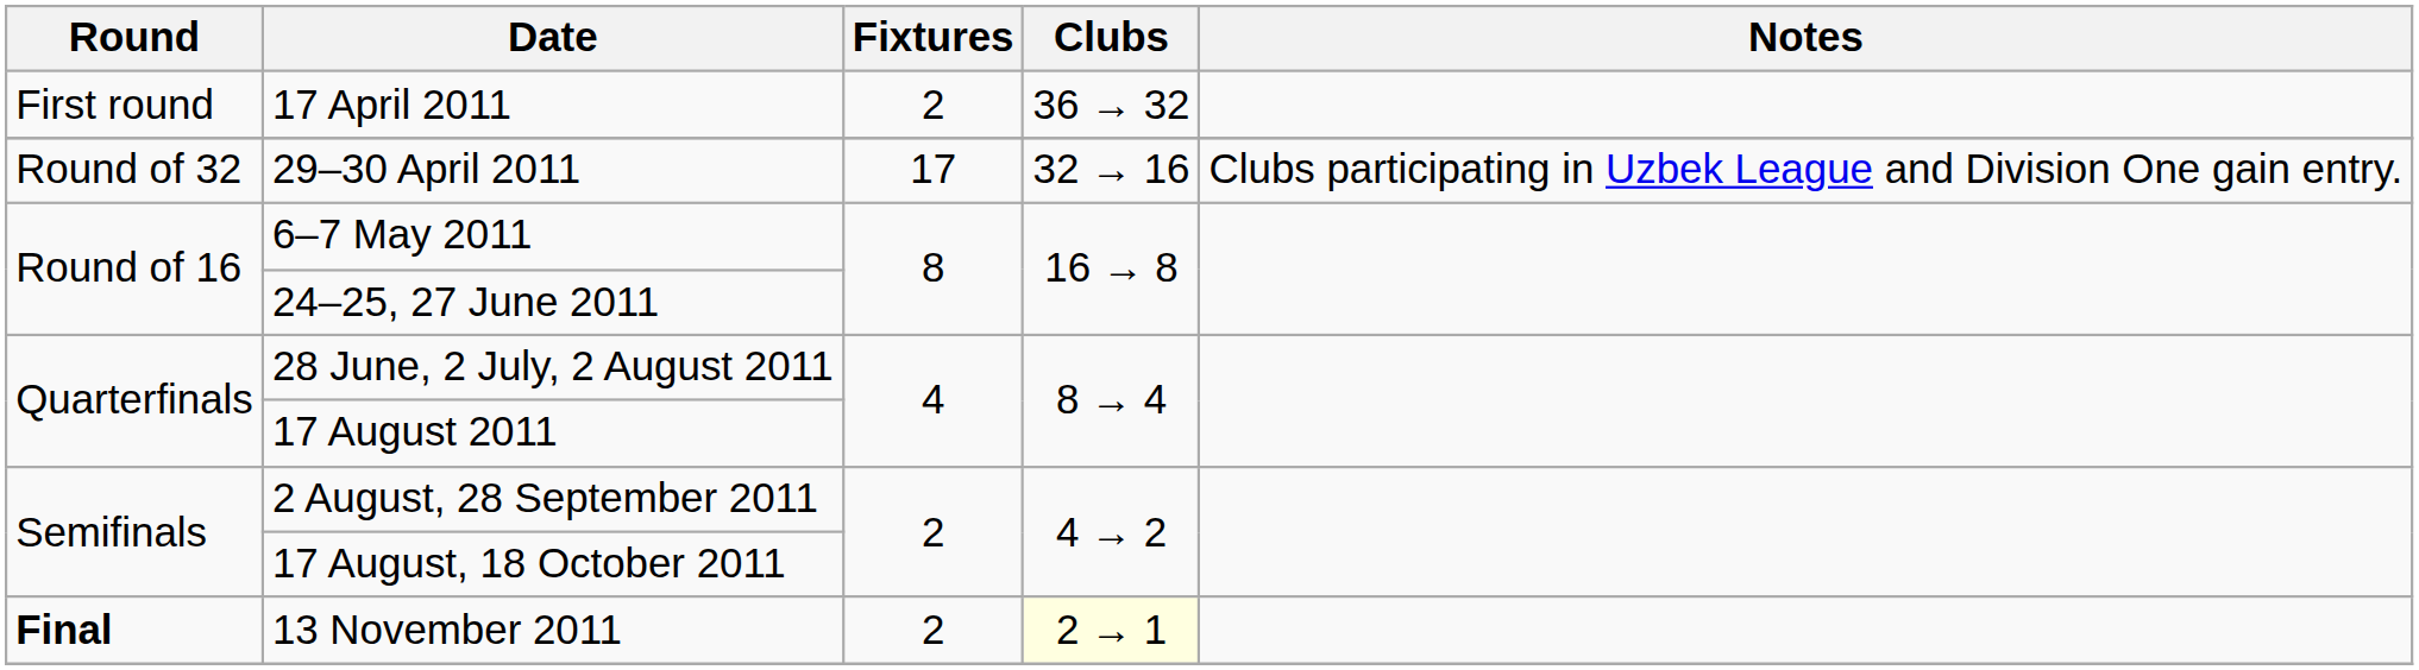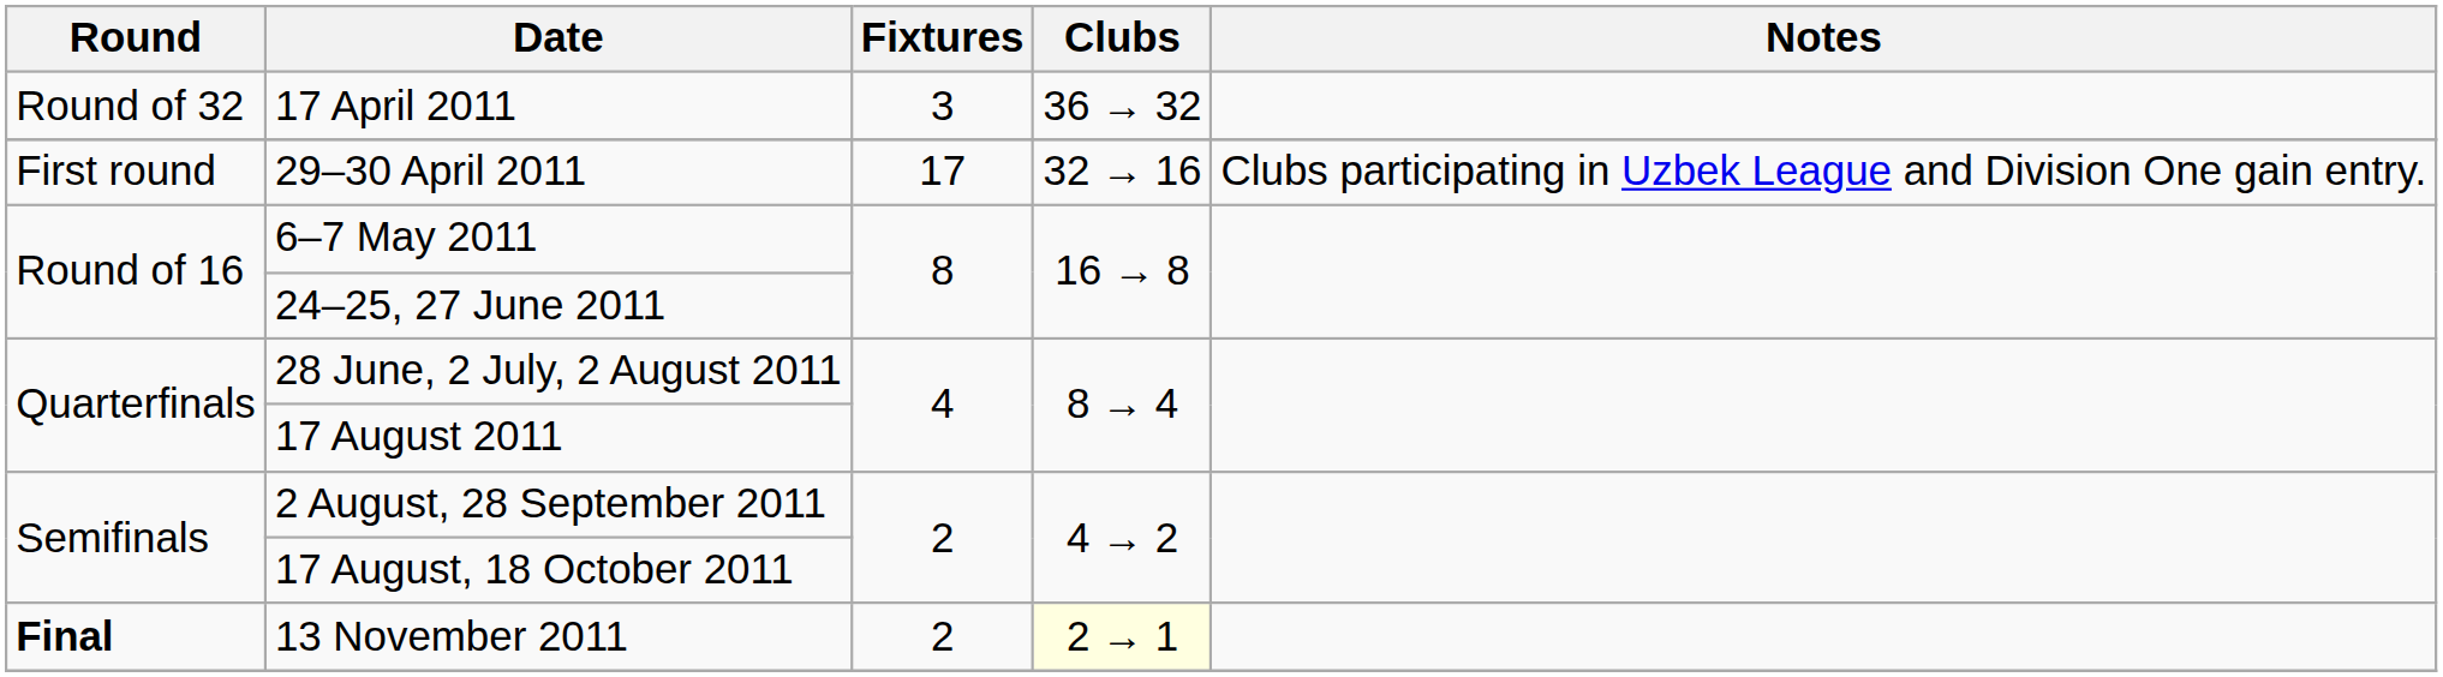17 April 2011 | Round: First round -> Round of 32
17 April 2011 | Fixtures: 2 -> 3
29–30 April 2011 | Round: Round of 32 -> First round
